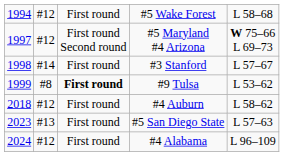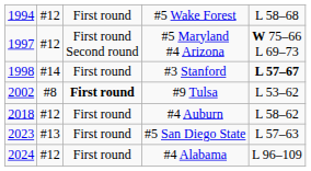#3 Stanford | column 5: normal -> bold
#9 Tulsa | column 1: 1999 -> 2002
